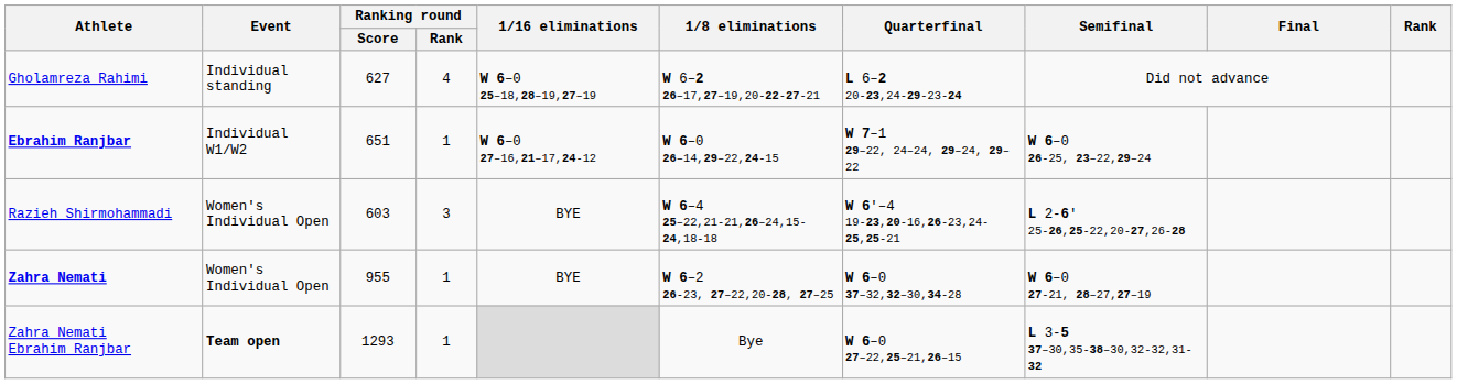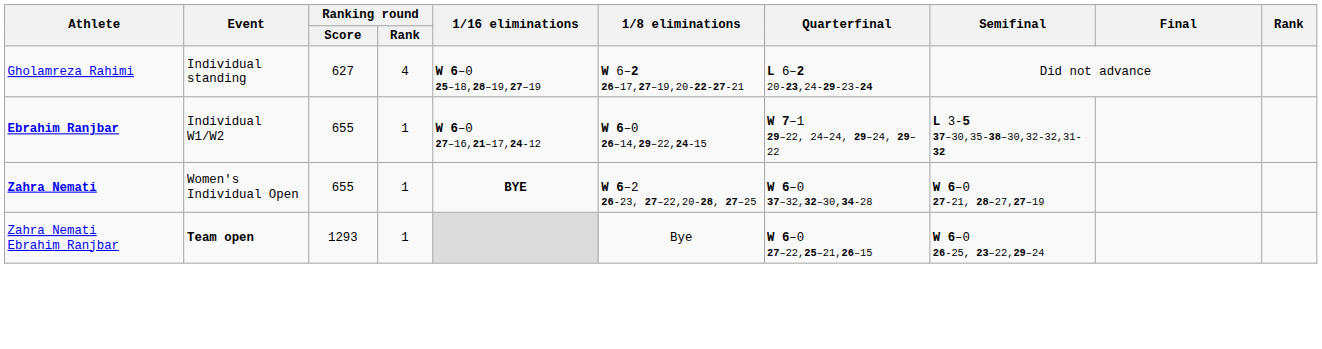Ebrahim Ranjbar | Ranking round / Score: 651 -> 655
Ebrahim Ranjbar | Semifinal: W 6–0 26-25, 23–22,29–24 -> L 3-5 37–30,35-38–30,32-32,31-32
- row: Razieh Shirmohammadi | Women's Individual Open | 603 | 3 | BYE | W 6–4 25–22,21-21,26–24,15-24,18-18 | W 6'–4 19-23,20-16,26-23,24-25,25-21 | L 2-6' 25-26,25-22,20-27,26-28
Zahra Nemati | Ranking round / Score: 955 -> 655
Zahra Nemati | 1/16 eliminations: normal -> bold
Zahra Nemati Ebrahim Ranjbar | Semifinal: L 3-5 37–30,35-38–30,32-32,31-32 -> W 6–0 26-25, 23–22,29–24
